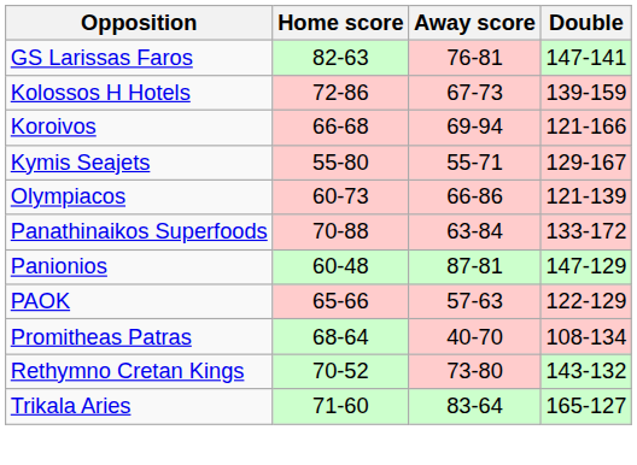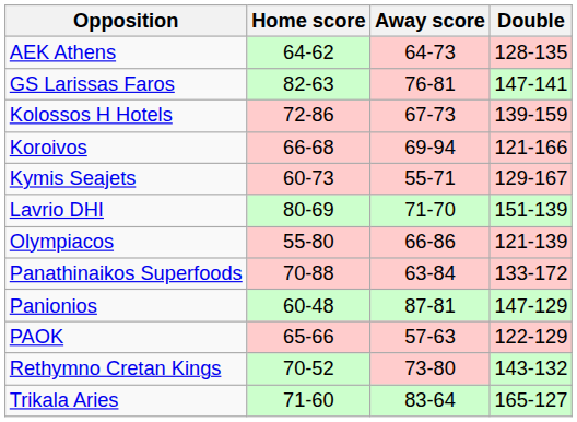+ row: AEK Athens | 64-62 | 64-73 | 128-135
Kymis Seajets | Home score: 55-80 -> 60-73
+ row: Lavrio DHI | 80-69 | 71-70 | 151-139
Olympiacos | Home score: 60-73 -> 55-80
- row: Promitheas Patras | 68-64 | 40-70 | 108-134
